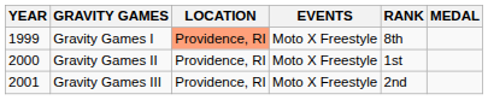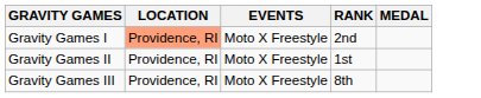- column: YEAR | 1999 | 2000 | 2001
Gravity Games I | RANK: 8th -> 2nd
Gravity Games III | RANK: 2nd -> 8th
